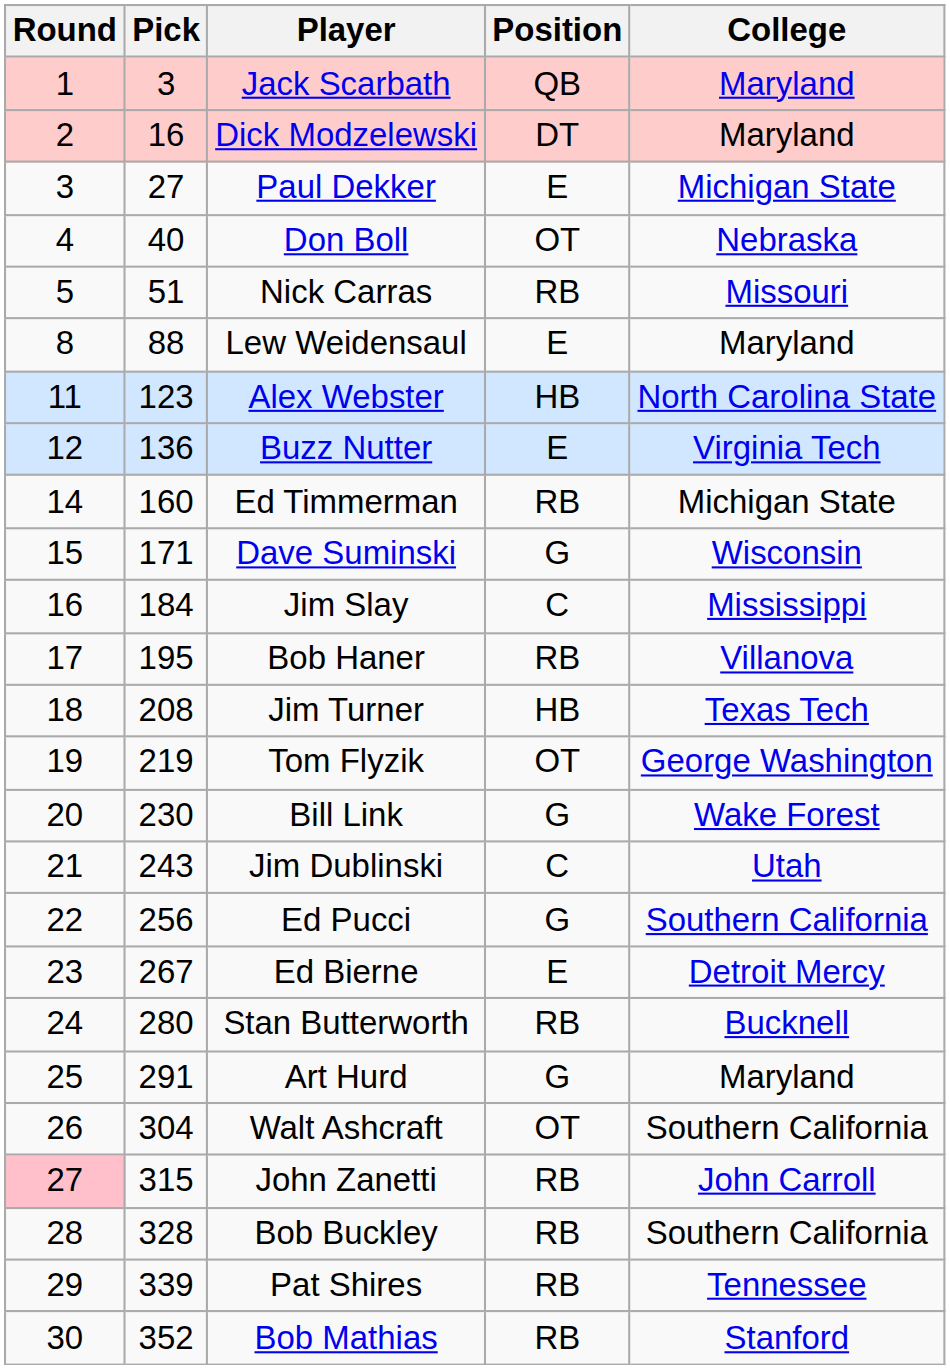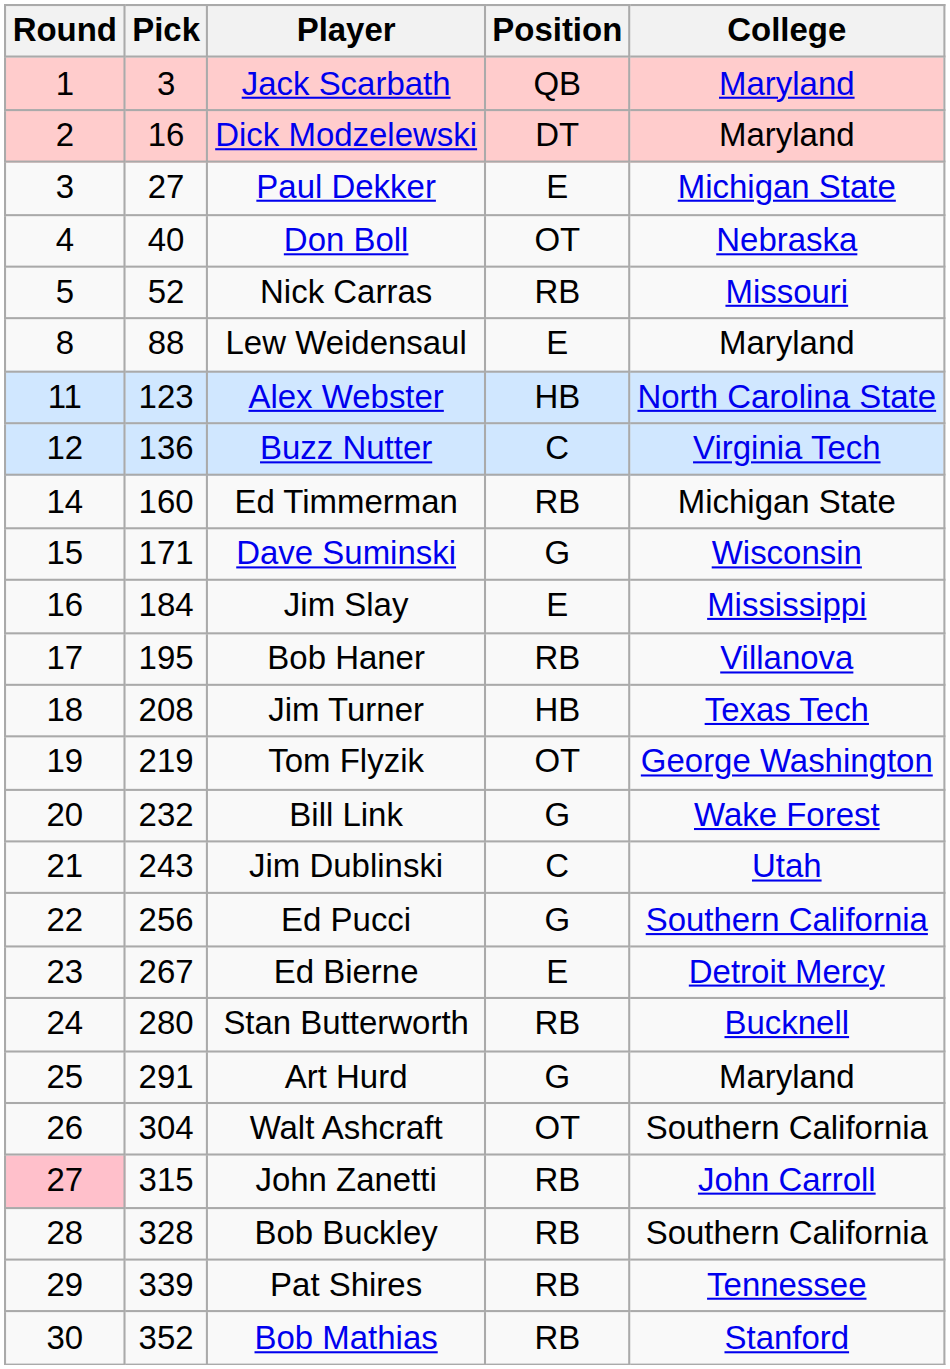Nick Carras | Pick: 51 -> 52
Buzz Nutter | Position: E -> C
Jim Slay | Position: C -> E
Bill Link | Pick: 230 -> 232
